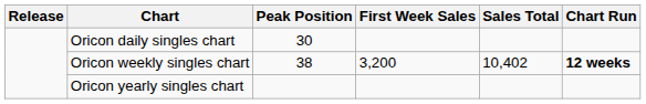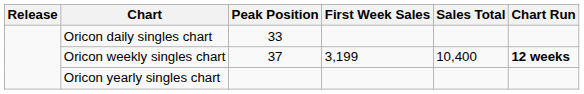Oricon daily singles chart | Peak Position: 30 -> 33
Oricon weekly singles chart | Peak Position: 38 -> 37
Oricon weekly singles chart | First Week Sales: 3,200 -> 3,199
Oricon weekly singles chart | Sales Total: 10,402 -> 10,400
